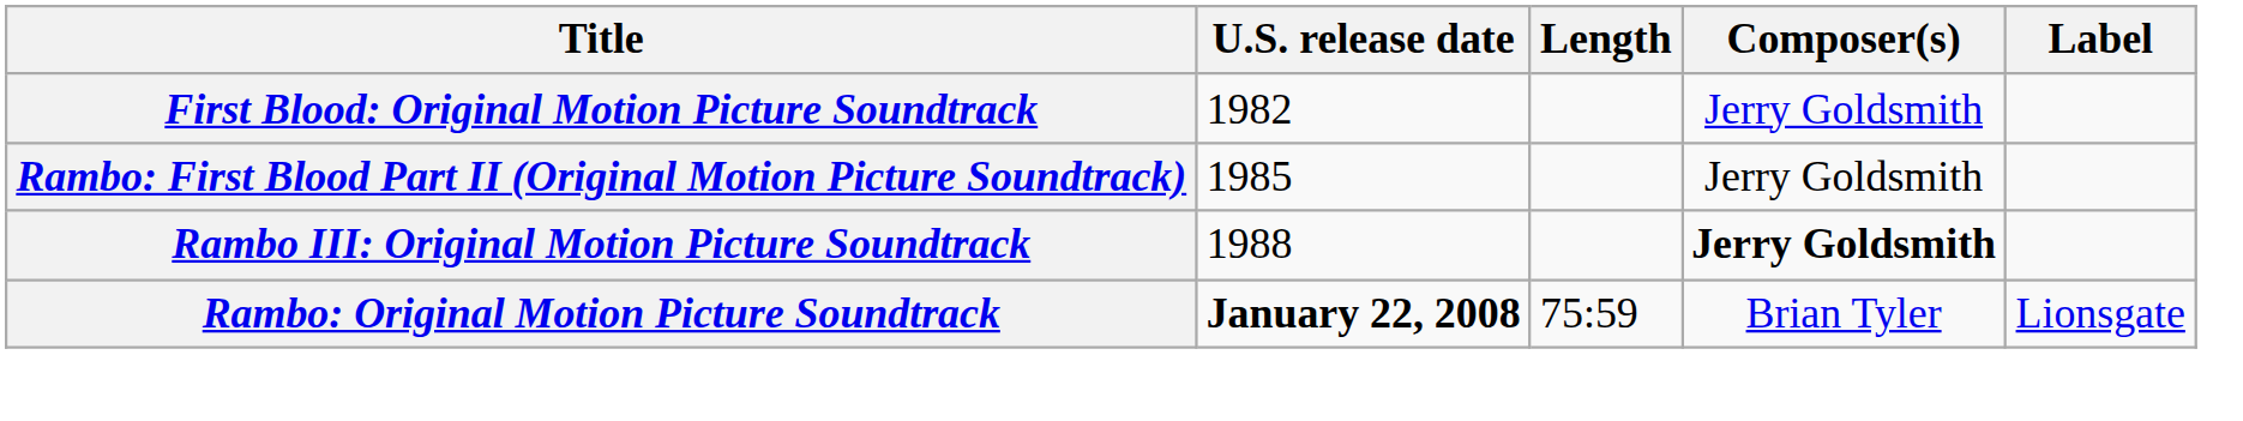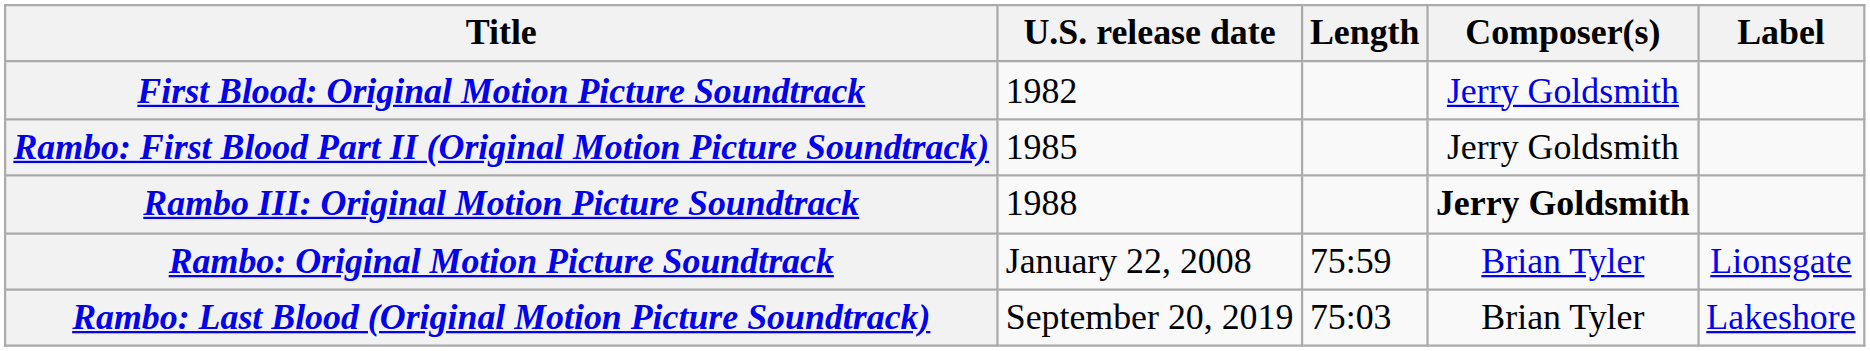Rambo: Original Motion Picture Soundtrack | U.S. release date: bold -> normal
+ row: Rambo: Last Blood (Original Motion Picture Soundtrack) | September 20, 2019 | 75:03 | Brian Tyler | Lakeshore
